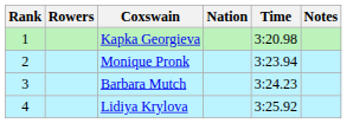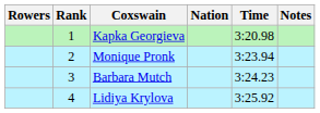columns swapped: Rank <-> Rowers
